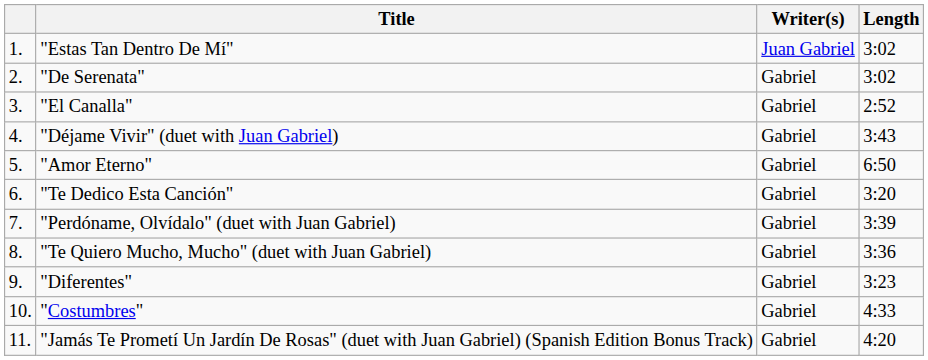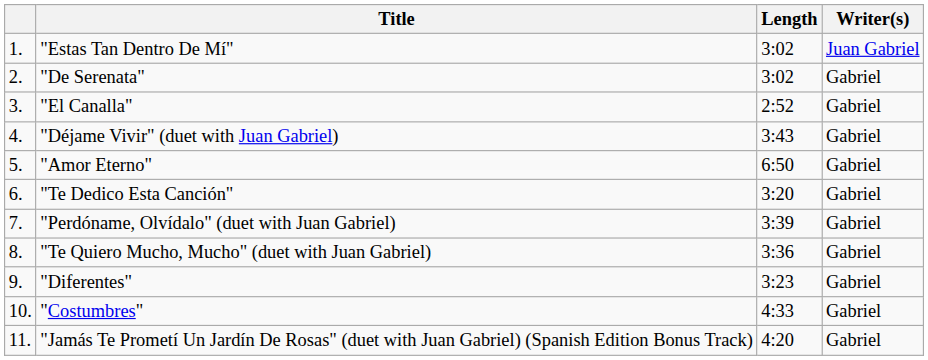columns swapped: Writer(s) <-> Length
